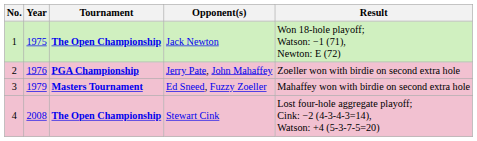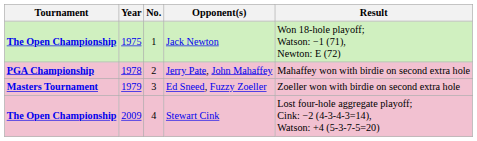columns swapped: No. <-> Tournament
Jerry Pate, John Mahaffey | Year: 1976 -> 1978
Jerry Pate, John Mahaffey | Result: Zoeller won with birdie on second extra hole -> Mahaffey won with birdie on second extra hole
Ed Sneed, Fuzzy Zoeller | Result: Mahaffey won with birdie on second extra hole -> Zoeller won with birdie on second extra hole
Stewart Cink | Year: 2008 -> 2009
